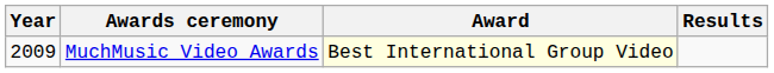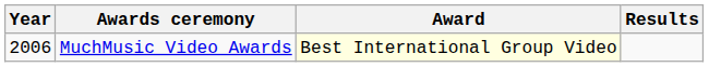MuchMusic Video Awards | Year: 2009 -> 2006
